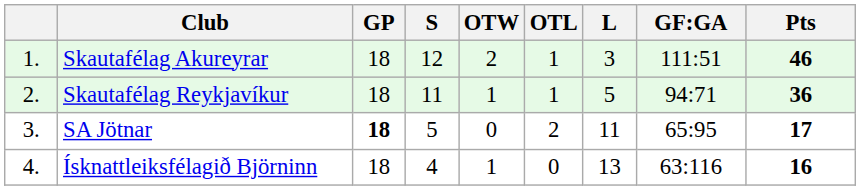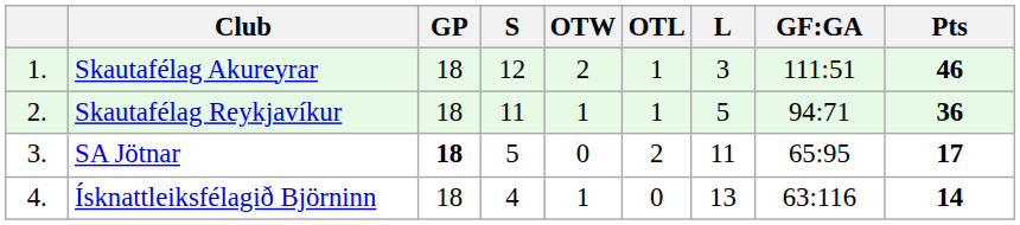Ísknattleiksfélagið Björninn | Pts: 16 -> 14
